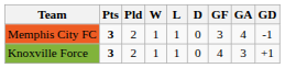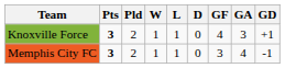rows swapped: Knoxville Force <-> Memphis City FC
